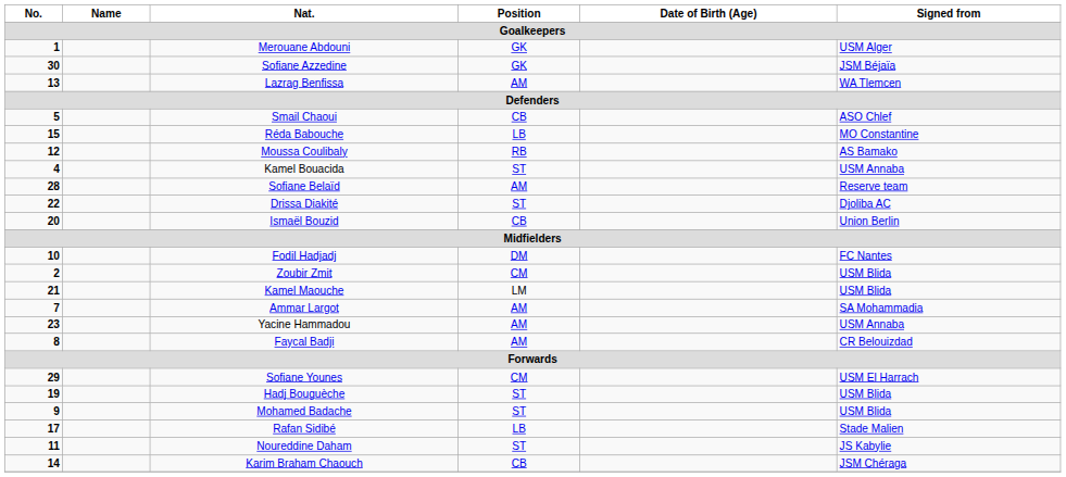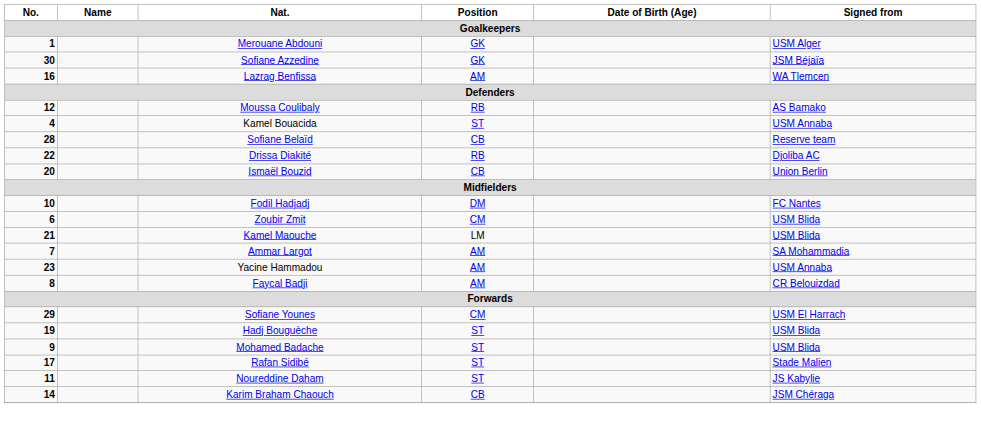Lazrag Benfissa | No.: 13 -> 16
- row: 5 | Smail Chaoui | CB | ASO Chlef
- row: 15 | Réda Babouche | LB | MO Constantine
Sofiane Belaïd | Position: AM -> CB
Drissa Diakité | Position: ST -> RB
Zoubir Zmit | No.: 2 -> 6
Rafan Sidibé | Position: LB -> ST
